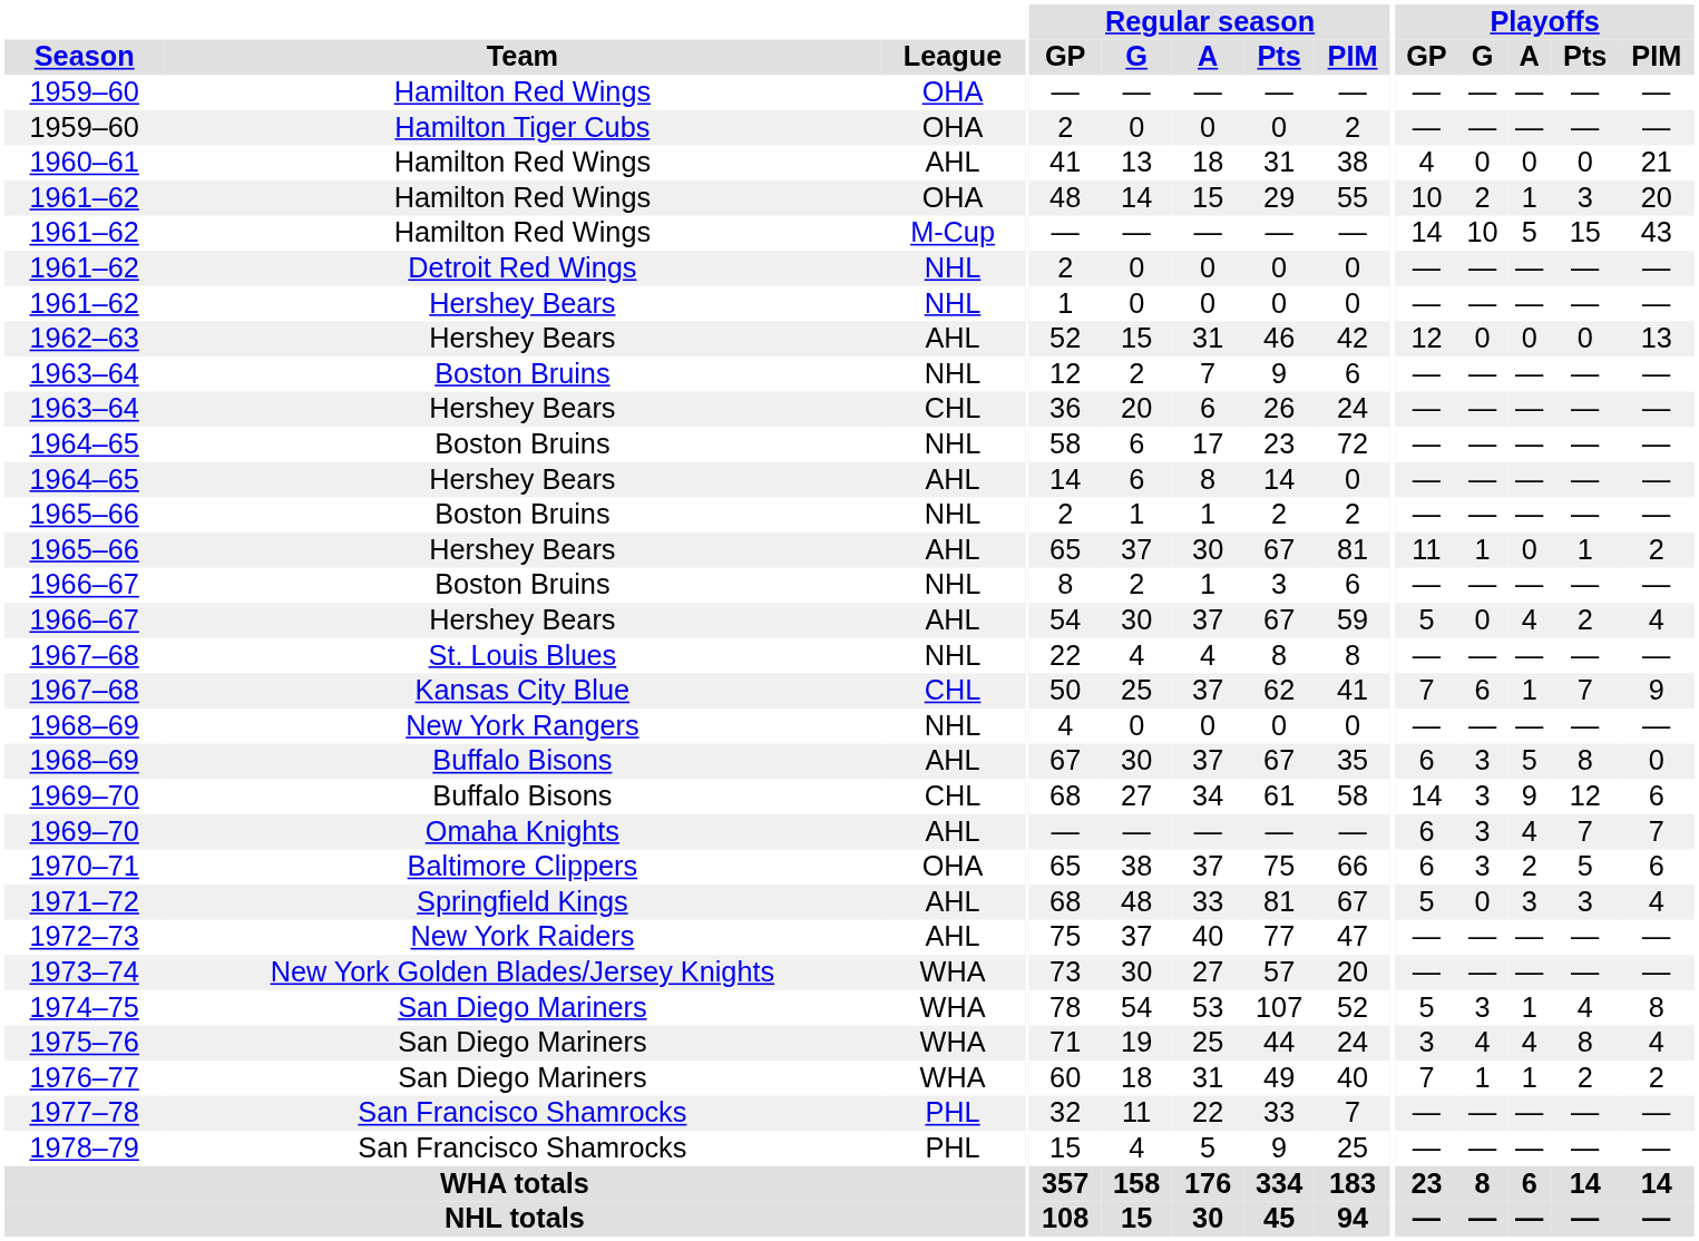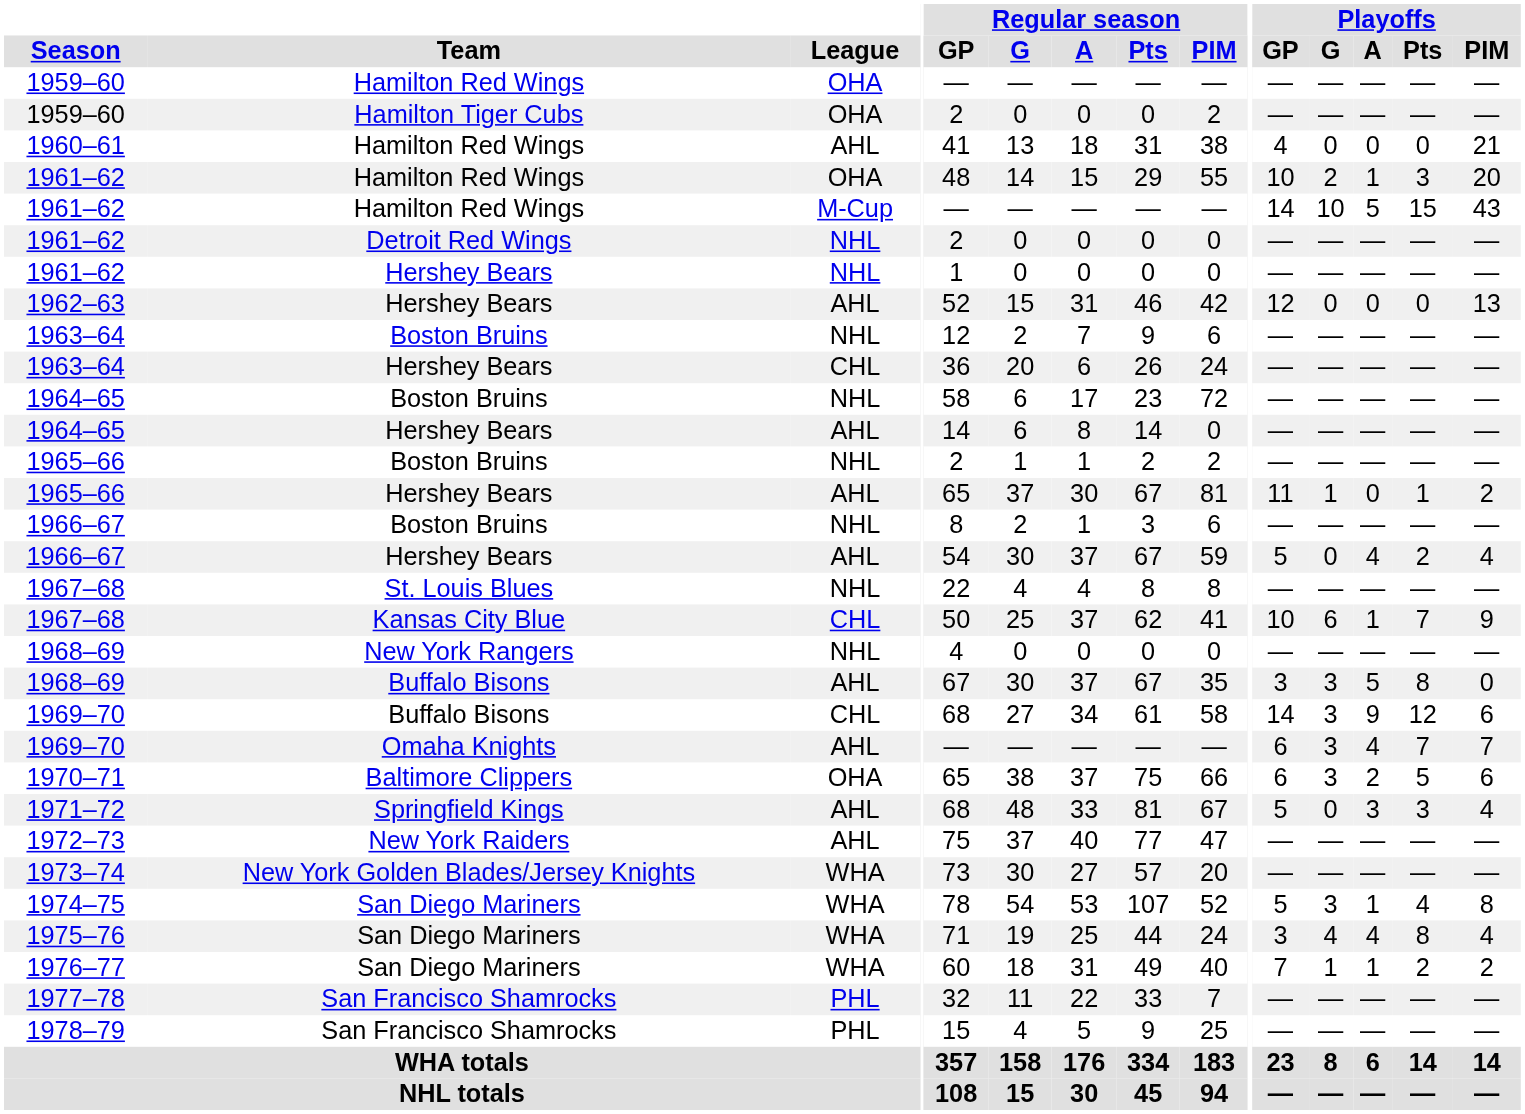1967–68 / Kansas City Blue | Playoffs / GP: 7 -> 10
1968–69 / Buffalo Bisons | Playoffs / GP: 6 -> 3
